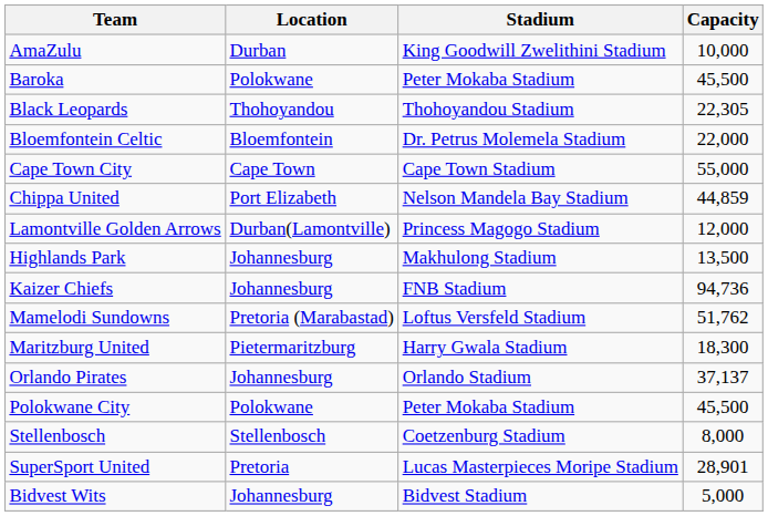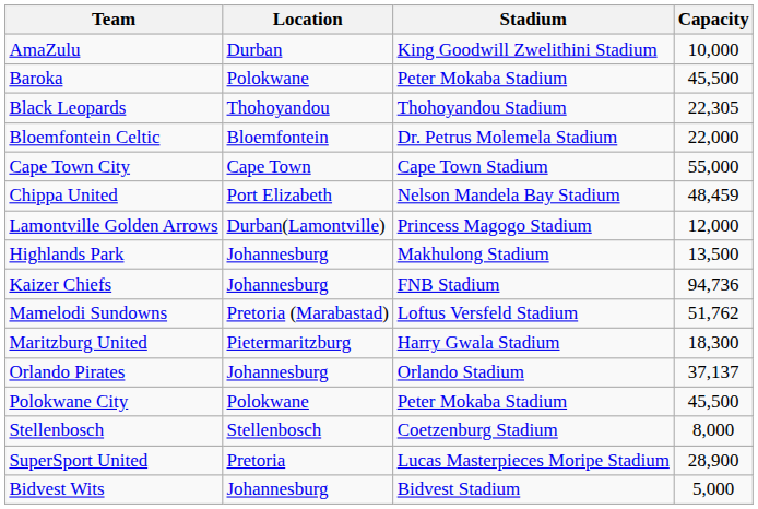Chippa United | Capacity: 44,859 -> 48,459
SuperSport United | Capacity: 28,901 -> 28,900
